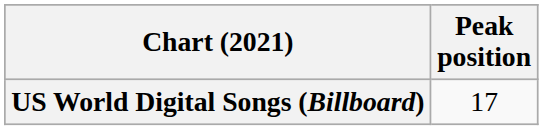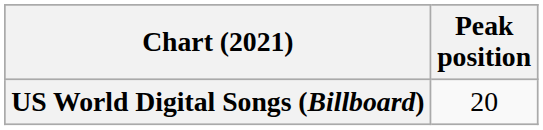US World Digital Songs (Billboard) | Peak position: 17 -> 20
